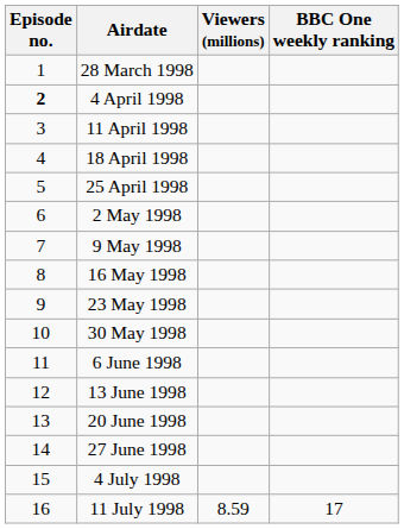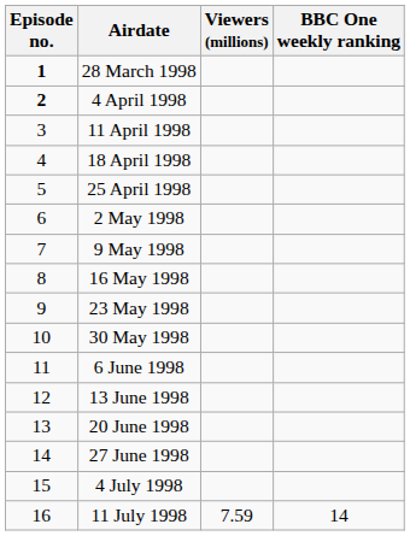28 March 1998 | Episode no.: normal -> bold
11 July 1998 | Viewers (millions): 8.59 -> 7.59
11 July 1998 | BBC One weekly ranking: 17 -> 14
